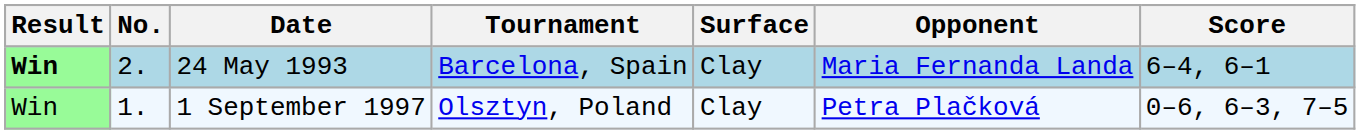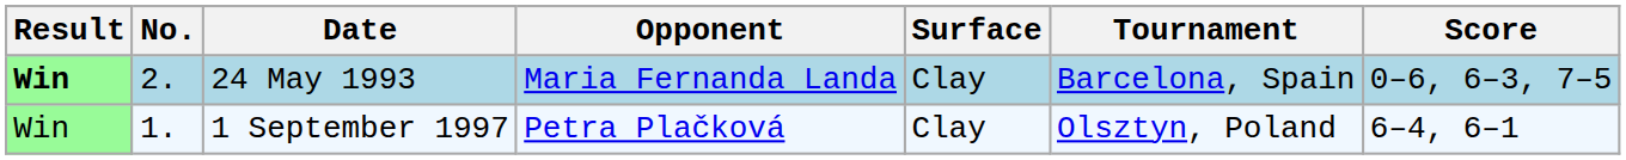columns swapped: Tournament <-> Opponent
24 May 1993 | Score: 6–4, 6–1 -> 0–6, 6–3, 7–5
1 September 1997 | Score: 0–6, 6–3, 7–5 -> 6–4, 6–1
